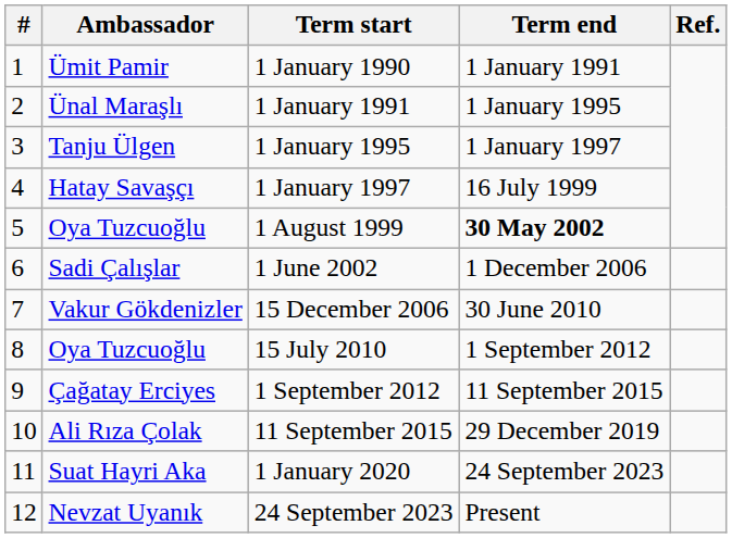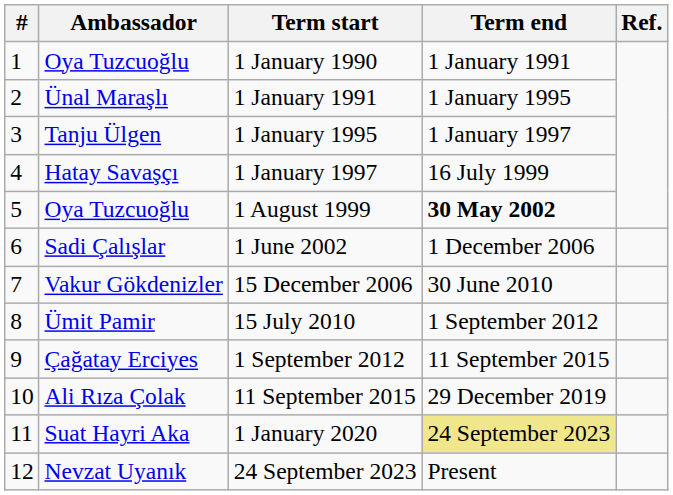1 January 1990 | Ambassador: Ümit Pamir -> Oya Tuzcuoğlu
15 July 2010 | Ambassador: Oya Tuzcuoğlu -> Ümit Pamir
1 January 2020 | Term end: no background -> khaki background
